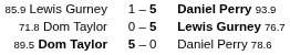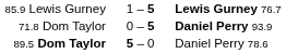85.9 Lewis Gurney | column 3: Daniel Perry 93.9 -> Lewis Gurney 76.7
71.8 Dom Taylor | column 3: Lewis Gurney 76.7 -> Daniel Perry 93.9
